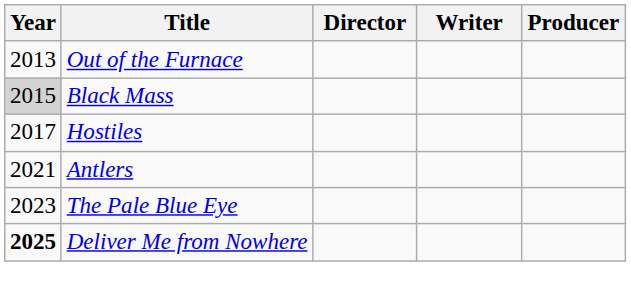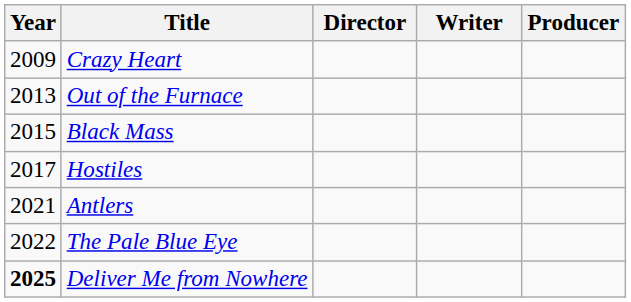+ row: 2009 | Crazy Heart
Black Mass | Year: lightgrey background -> no background
The Pale Blue Eye | Year: 2023 -> 2022
